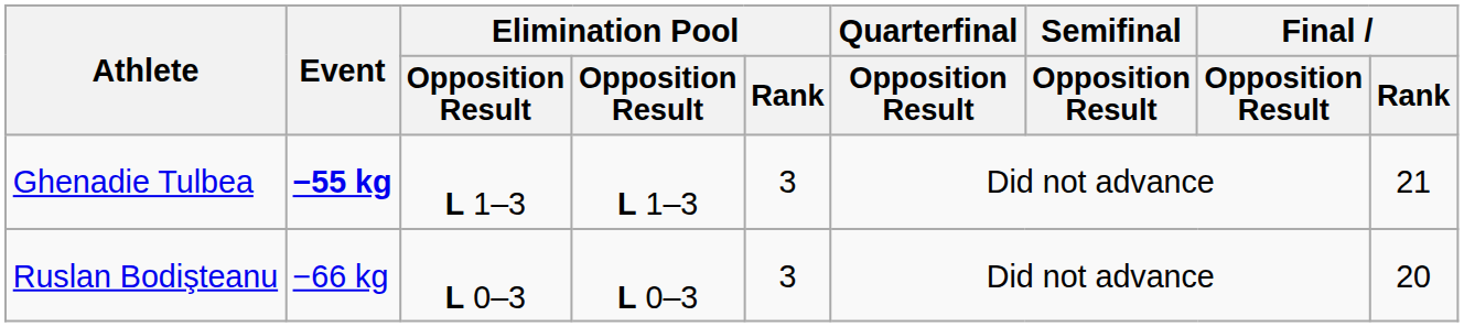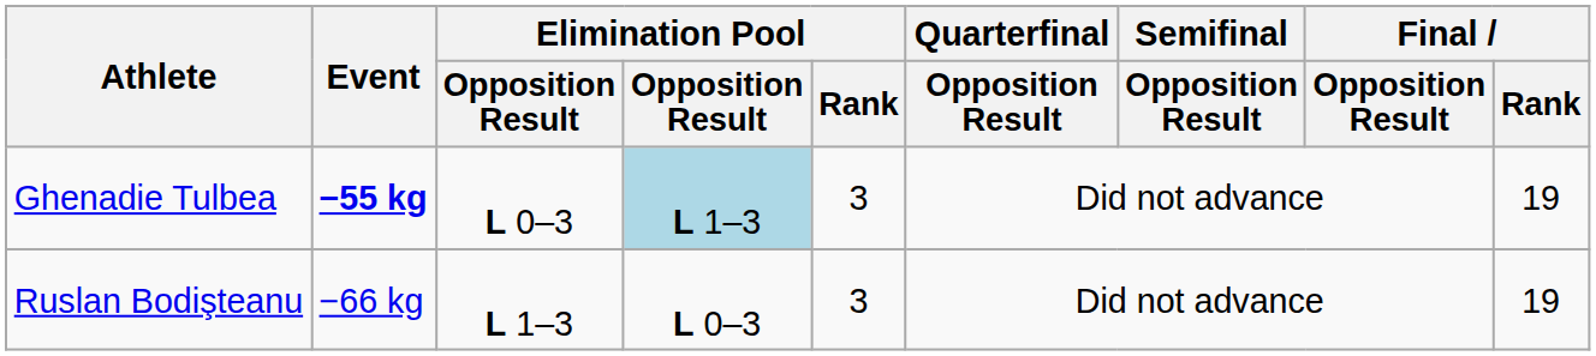Ghenadie Tulbea | column 3: L 1–3 -> L 0–3
Ghenadie Tulbea | column 4: no background -> lightblue background
Ghenadie Tulbea | Final / Rank: 21 -> 19
Ruslan Bodişteanu | column 3: L 0–3 -> L 1–3
Ruslan Bodişteanu | Final / Rank: 20 -> 19
